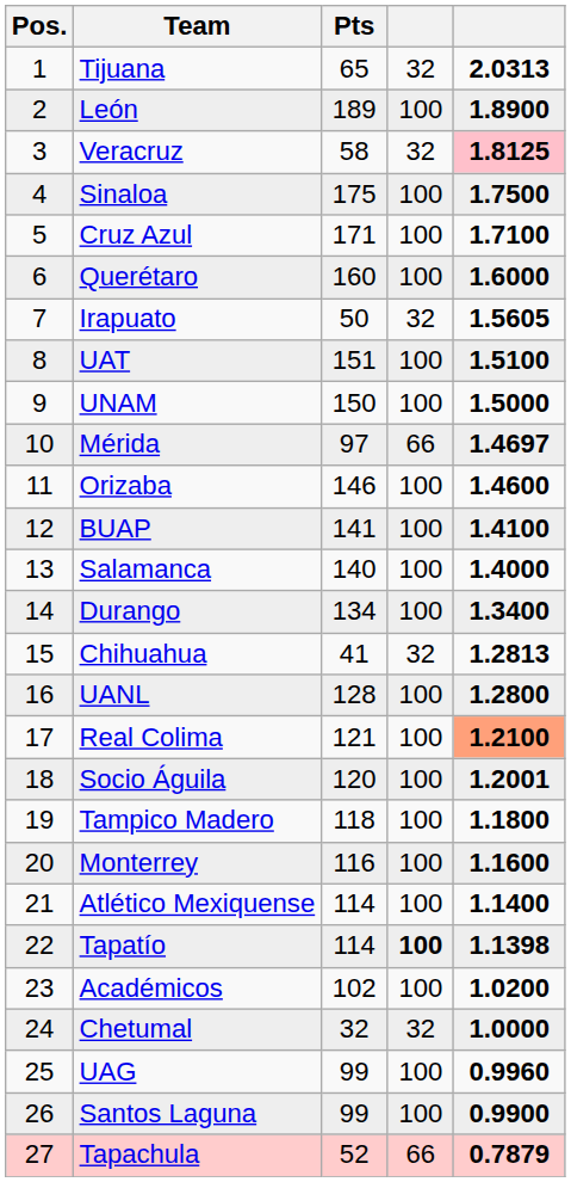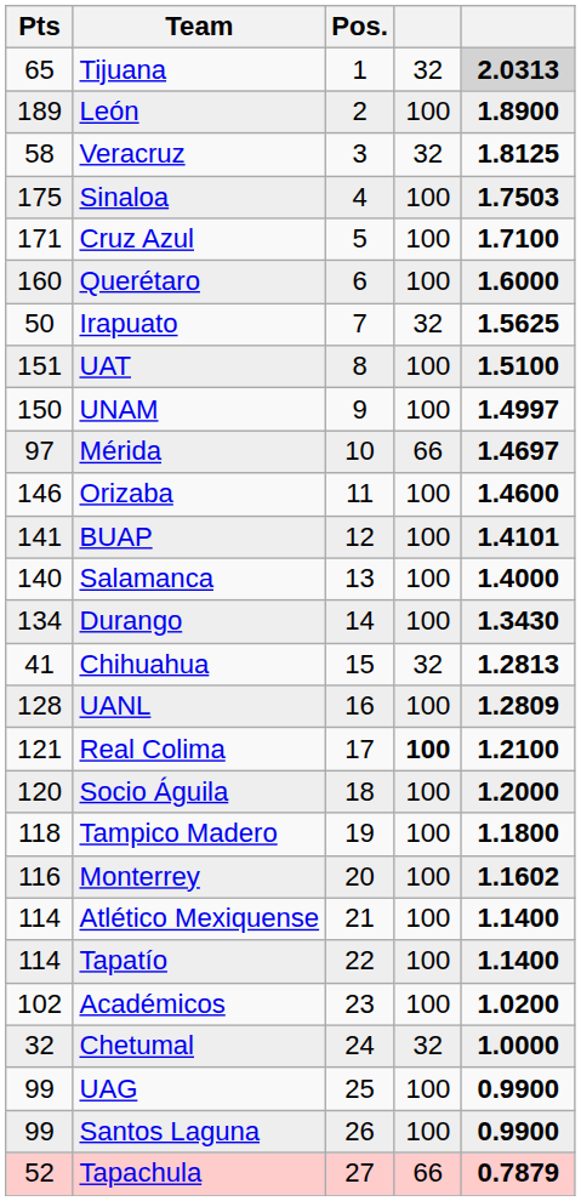columns swapped: Pos. <-> Pts
Tijuana | column 5: no background -> lightgrey background
Veracruz | column 5: pink background -> no background
Sinaloa | column 5: 1.7500 -> 1.7503
Irapuato | column 5: 1.5605 -> 1.5625
UNAM | column 5: 1.5000 -> 1.4997
BUAP | column 5: 1.4100 -> 1.4101
Durango | column 5: 1.3400 -> 1.3430
UANL | column 5: 1.2800 -> 1.2809
Real Colima | column 4: normal -> bold
Real Colima | column 5: lightsalmon background -> no background
Socio Águila | column 5: 1.2001 -> 1.2000
Monterrey | column 5: 1.1600 -> 1.1602
Tapatío | column 4: bold -> normal
Tapatío | column 5: 1.1398 -> 1.1400
UAG | column 5: 0.9960 -> 0.9900
